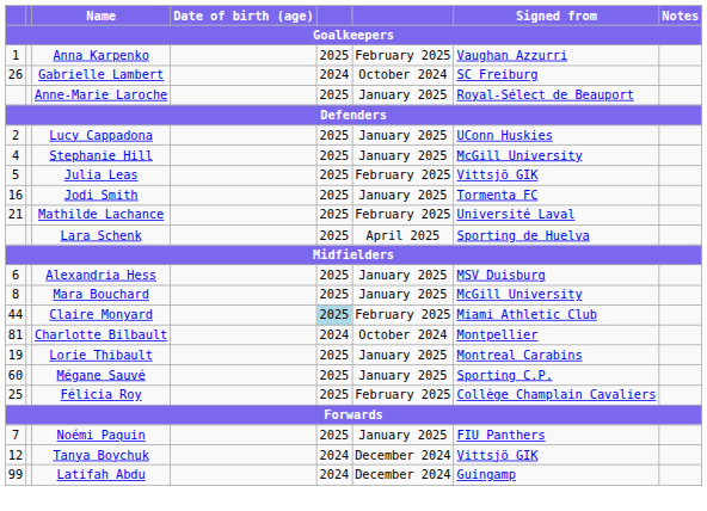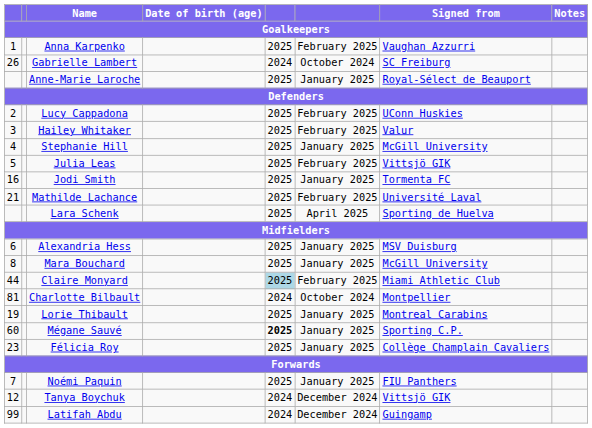Lucy Cappadona | column 6: January 2025 -> February 2025
+ row: 3 | Hailey Whitaker | 2025 | February 2025 | Valur
Mégane Sauvé | column 5: normal -> bold
Félicia Roy | column 1: 25 -> 23
Félicia Roy | column 6: February 2025 -> January 2025
